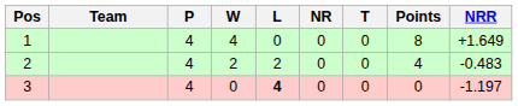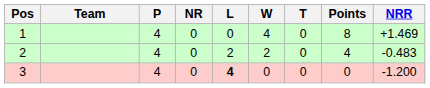columns swapped: W <-> NR
1 | NRR: +1.649 -> +1.469
3 | NRR: -1.197 -> -1.200
